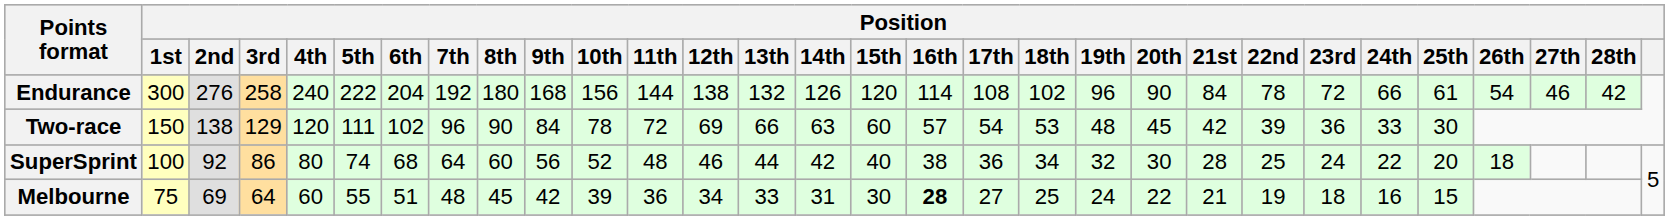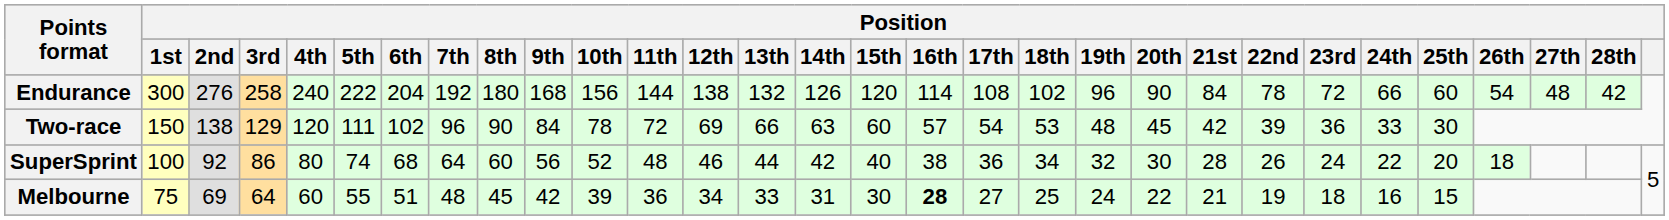Endurance | Position / 25th: 61 -> 60
Endurance | Position / 27th: 46 -> 48
SuperSprint | Position / 22nd: 25 -> 26
